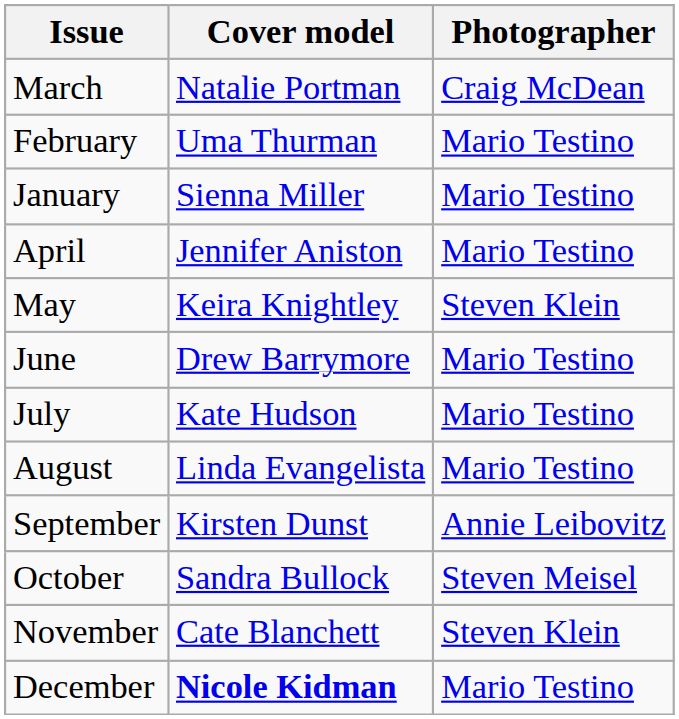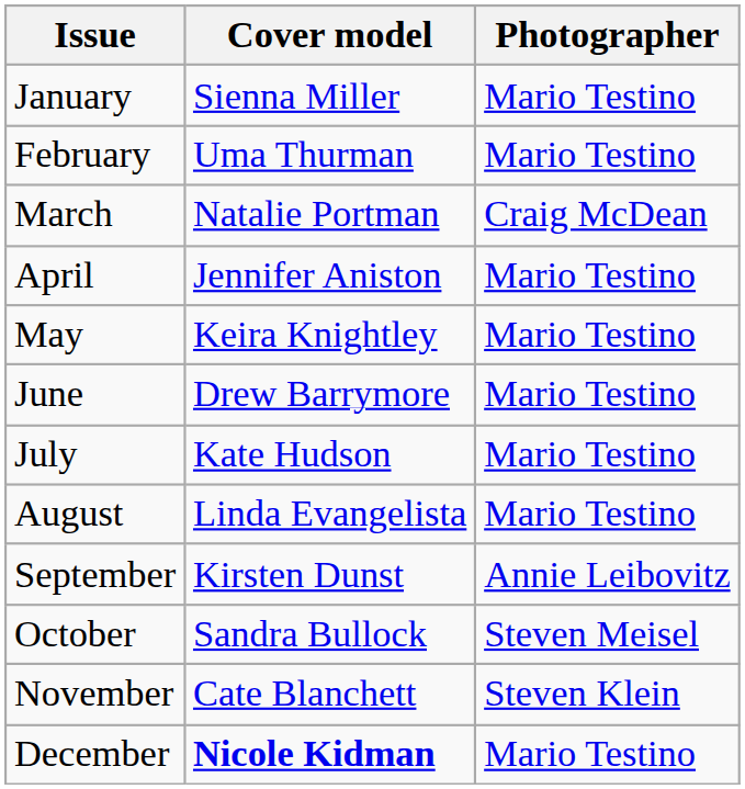rows swapped: January <-> March
May | Photographer: Steven Klein -> Mario Testino
